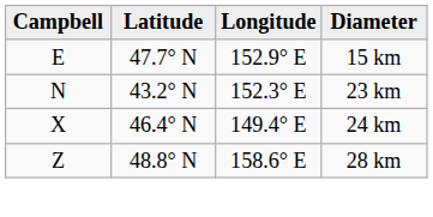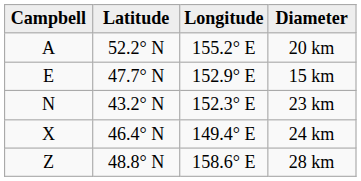+ row: A | 52.2° N | 155.2° E | 20 km
